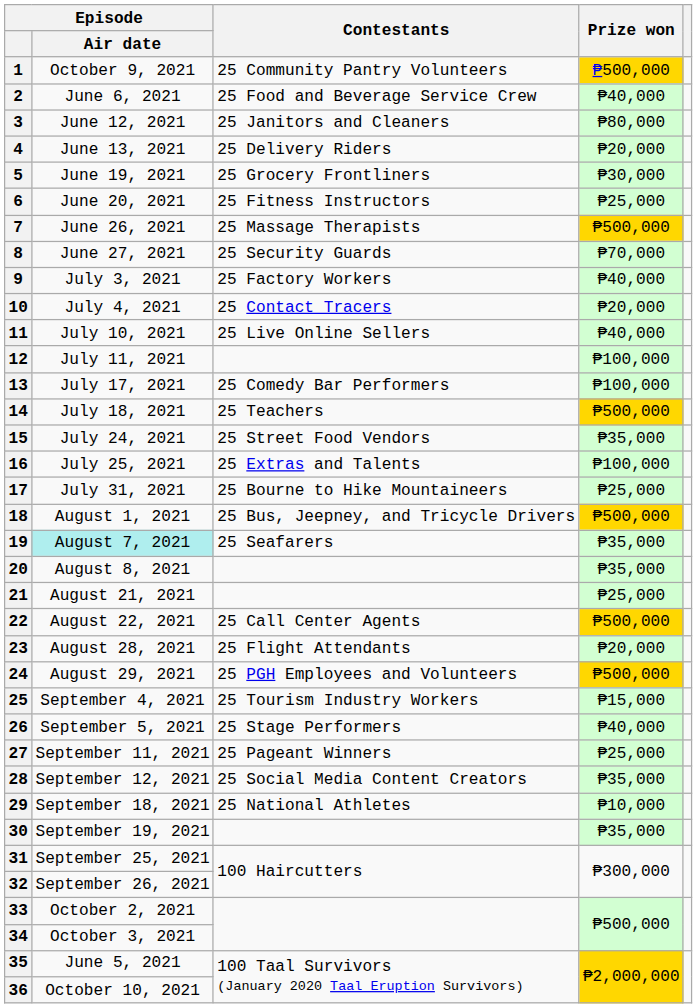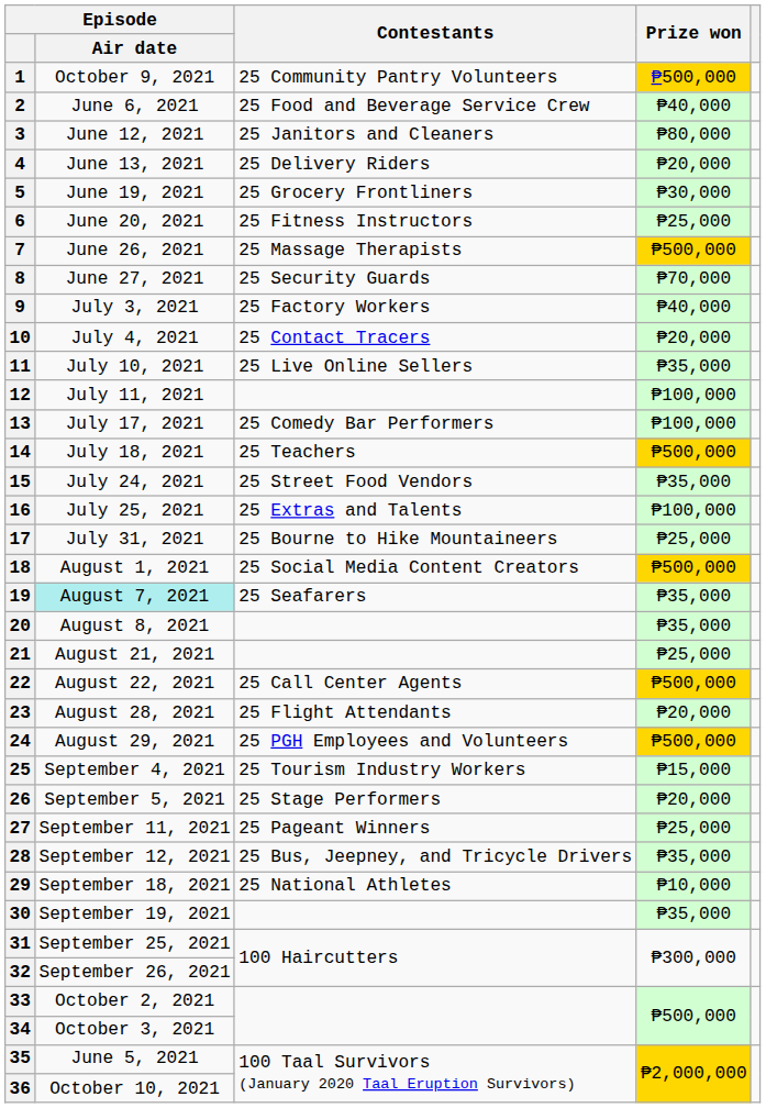11 | Prize won: ₱40,000 -> ₱35,000
18 | Contestants: 25 Bus, Jeepney, and Tricycle Drivers -> 25 Social Media Content Creators
26 | Prize won: ₱40,000 -> ₱20,000
28 | Contestants: 25 Social Media Content Creators -> 25 Bus, Jeepney, and Tricycle Drivers
